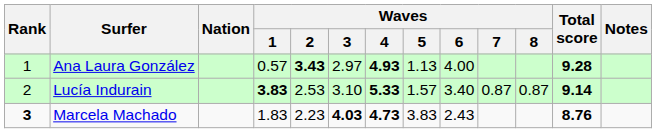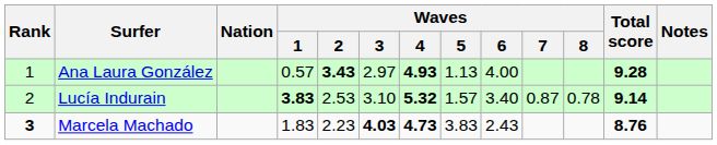Lucía Indurain | Waves / 4: 5.33 -> 5.32
Lucía Indurain | Waves / 8: 0.87 -> 0.78
